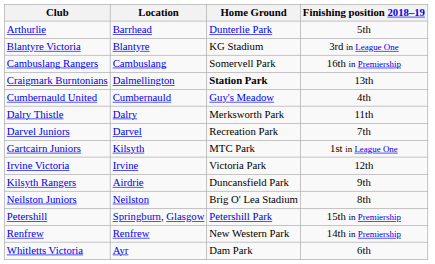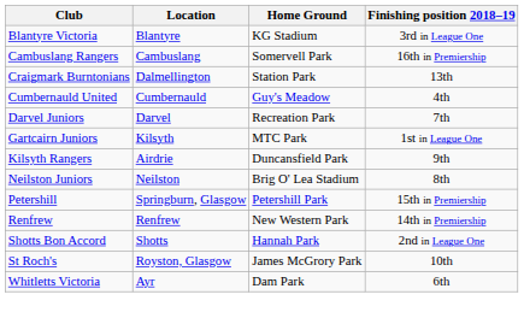- row: Arthurlie | Barrhead | Dunterlie Park | 5th
Craigmark Burntonians | Home Ground: bold -> normal
- row: Dalry Thistle | Dalry | Merksworth Park | 11th
- row: Irvine Victoria | Irvine | Victoria Park | 12th
+ row: Shotts Bon Accord | Shotts | Hannah Park | 2nd in League One
+ row: St Roch's | Royston, Glasgow | James McGrory Park | 10th
